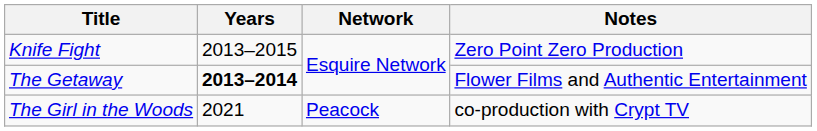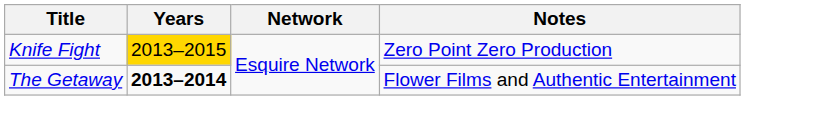Knife Fight | Years: no background -> gold background
- row: The Girl in the Woods | 2021 | Peacock | co-production with Crypt TV
